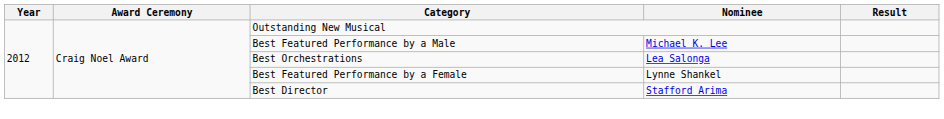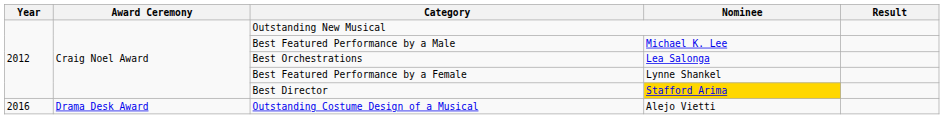Best Director | Nominee: no background -> gold background
+ row: 2016 | Drama Desk Award | Outstanding Costume Design of a Musical | Alejo Vietti
